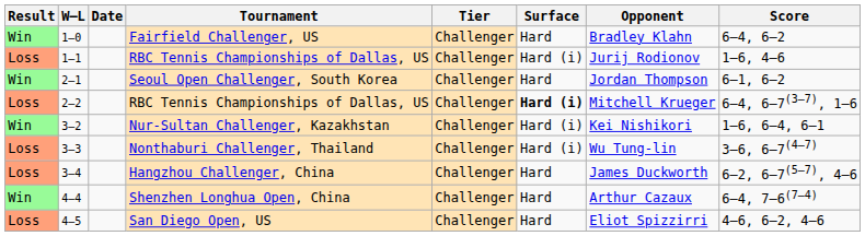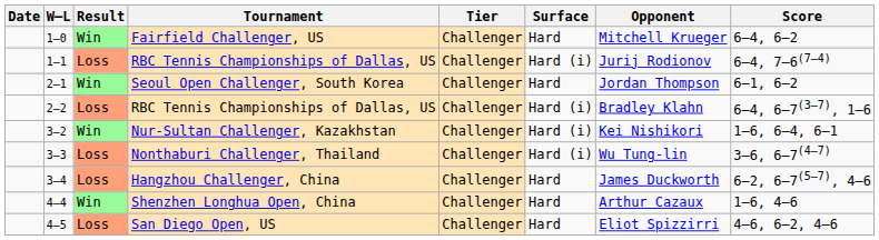columns swapped: Result <-> Date
1–0 | Opponent: Bradley Klahn -> Mitchell Krueger
1–1 | Score: 1–6, 4–6 -> 6–4, 7–6(7–4)
2–2 | Surface: bold -> normal
2–2 | Opponent: Mitchell Krueger -> Bradley Klahn
4–4 | Score: 6–4, 7–6(7–4) -> 1–6, 4–6
